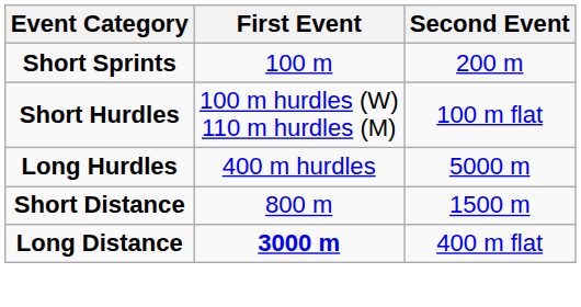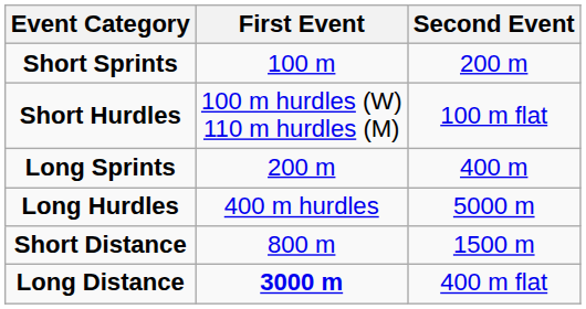+ row: Long Sprints | 200 m | 400 m
